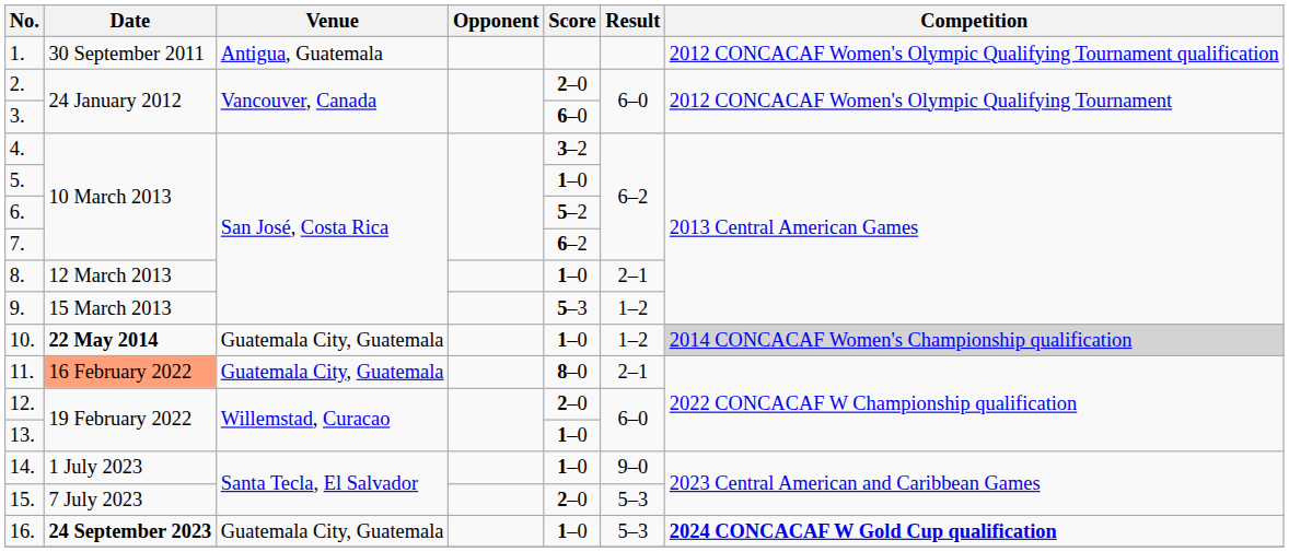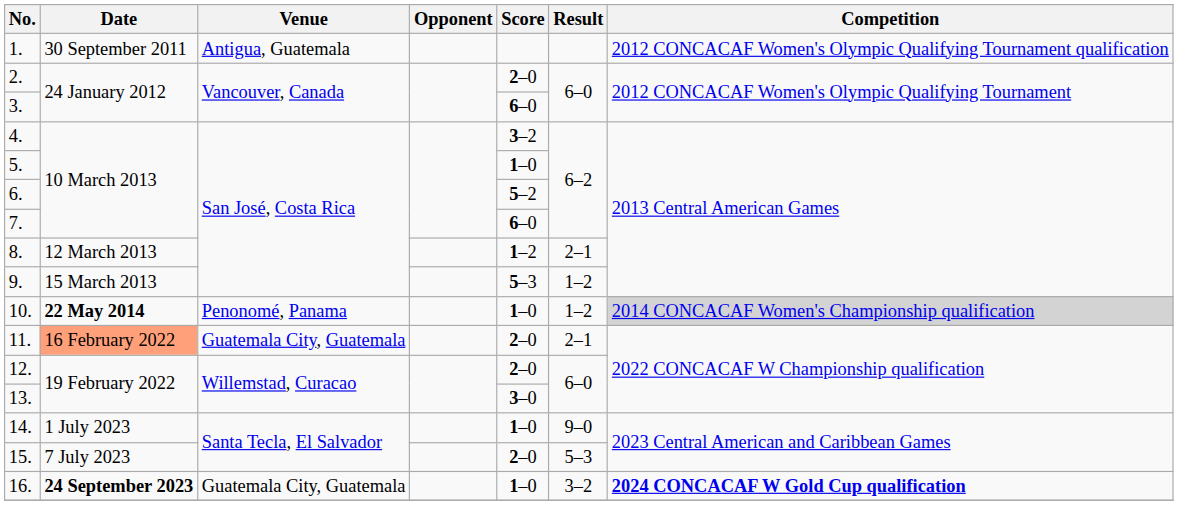7. | Score: 6–2 -> 6–0
8. | Score: 1–0 -> 1–2
10. | Venue: Guatemala City, Guatemala -> Penonomé, Panama
11. | Score: 8–0 -> 2–0
13. | Score: 1–0 -> 3–0
16. | Result: 5–3 -> 3–2
